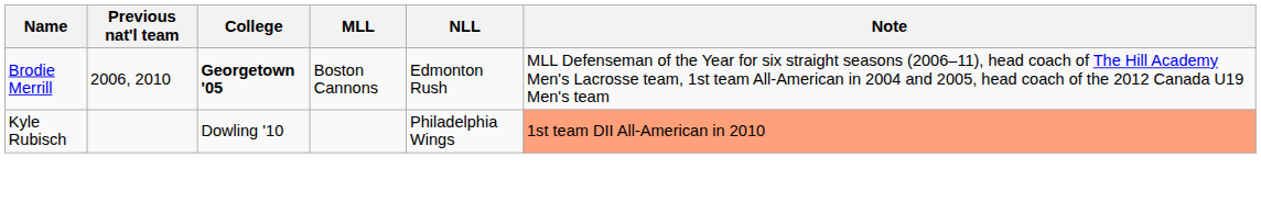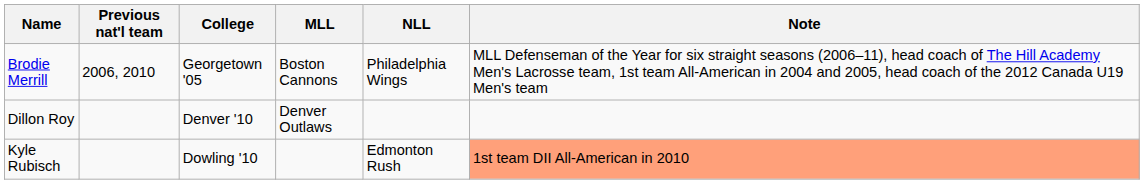Brodie Merrill | College: bold -> normal
Brodie Merrill | NLL: Edmonton Rush -> Philadelphia Wings
+ row: Dillon Roy | Denver '10 | Denver Outlaws
Kyle Rubisch | NLL: Philadelphia Wings -> Edmonton Rush
